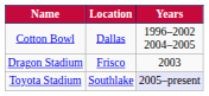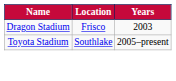- row: Cotton Bowl | Dallas | 1996–2002 2004–2005
Toyota Stadium | Years: lavender background -> no background
